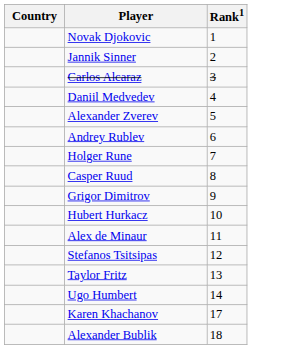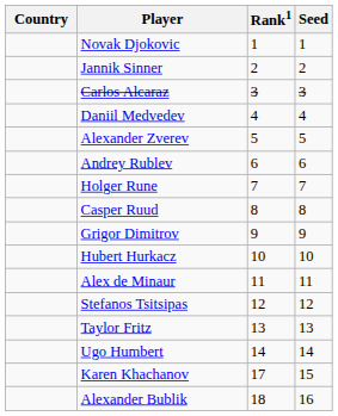+ column: Seed | 1 | 2 | 3 | 4 | 5 | 6 | 7 | 8 | 9 | 10 | 11 | 12 | 13 | 14 | 15 | 16
